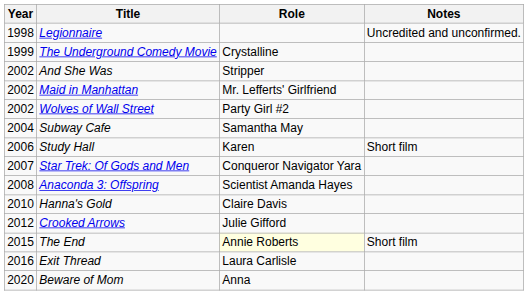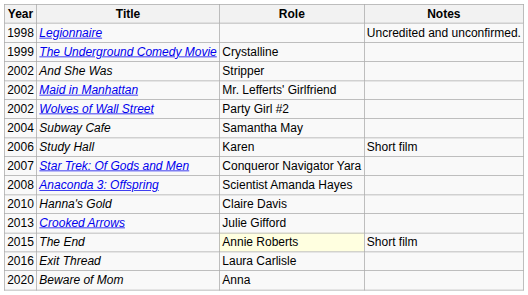Crooked Arrows | Year: 2012 -> 2013
